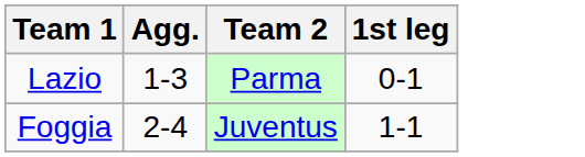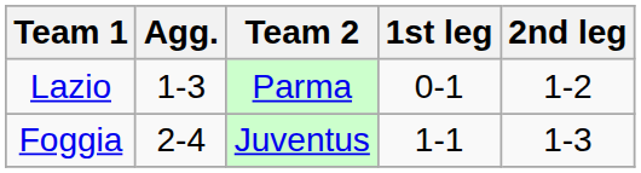+ column: 2nd leg | 1-2 | 1-3
